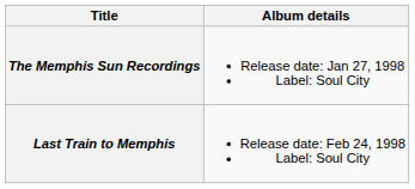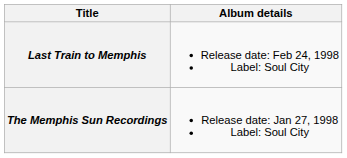rows swapped: The Memphis Sun Recordings <-> Last Train to Memphis
